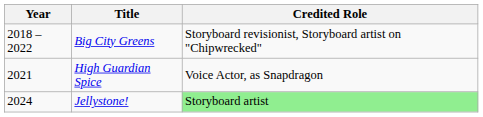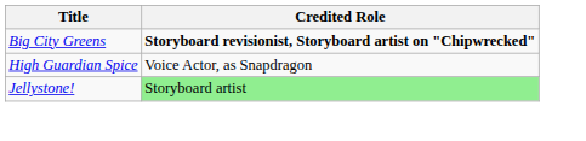- column: Year | 2018 – 2022 | 2021 | 2024
Big City Greens | Credited Role: normal -> bold
